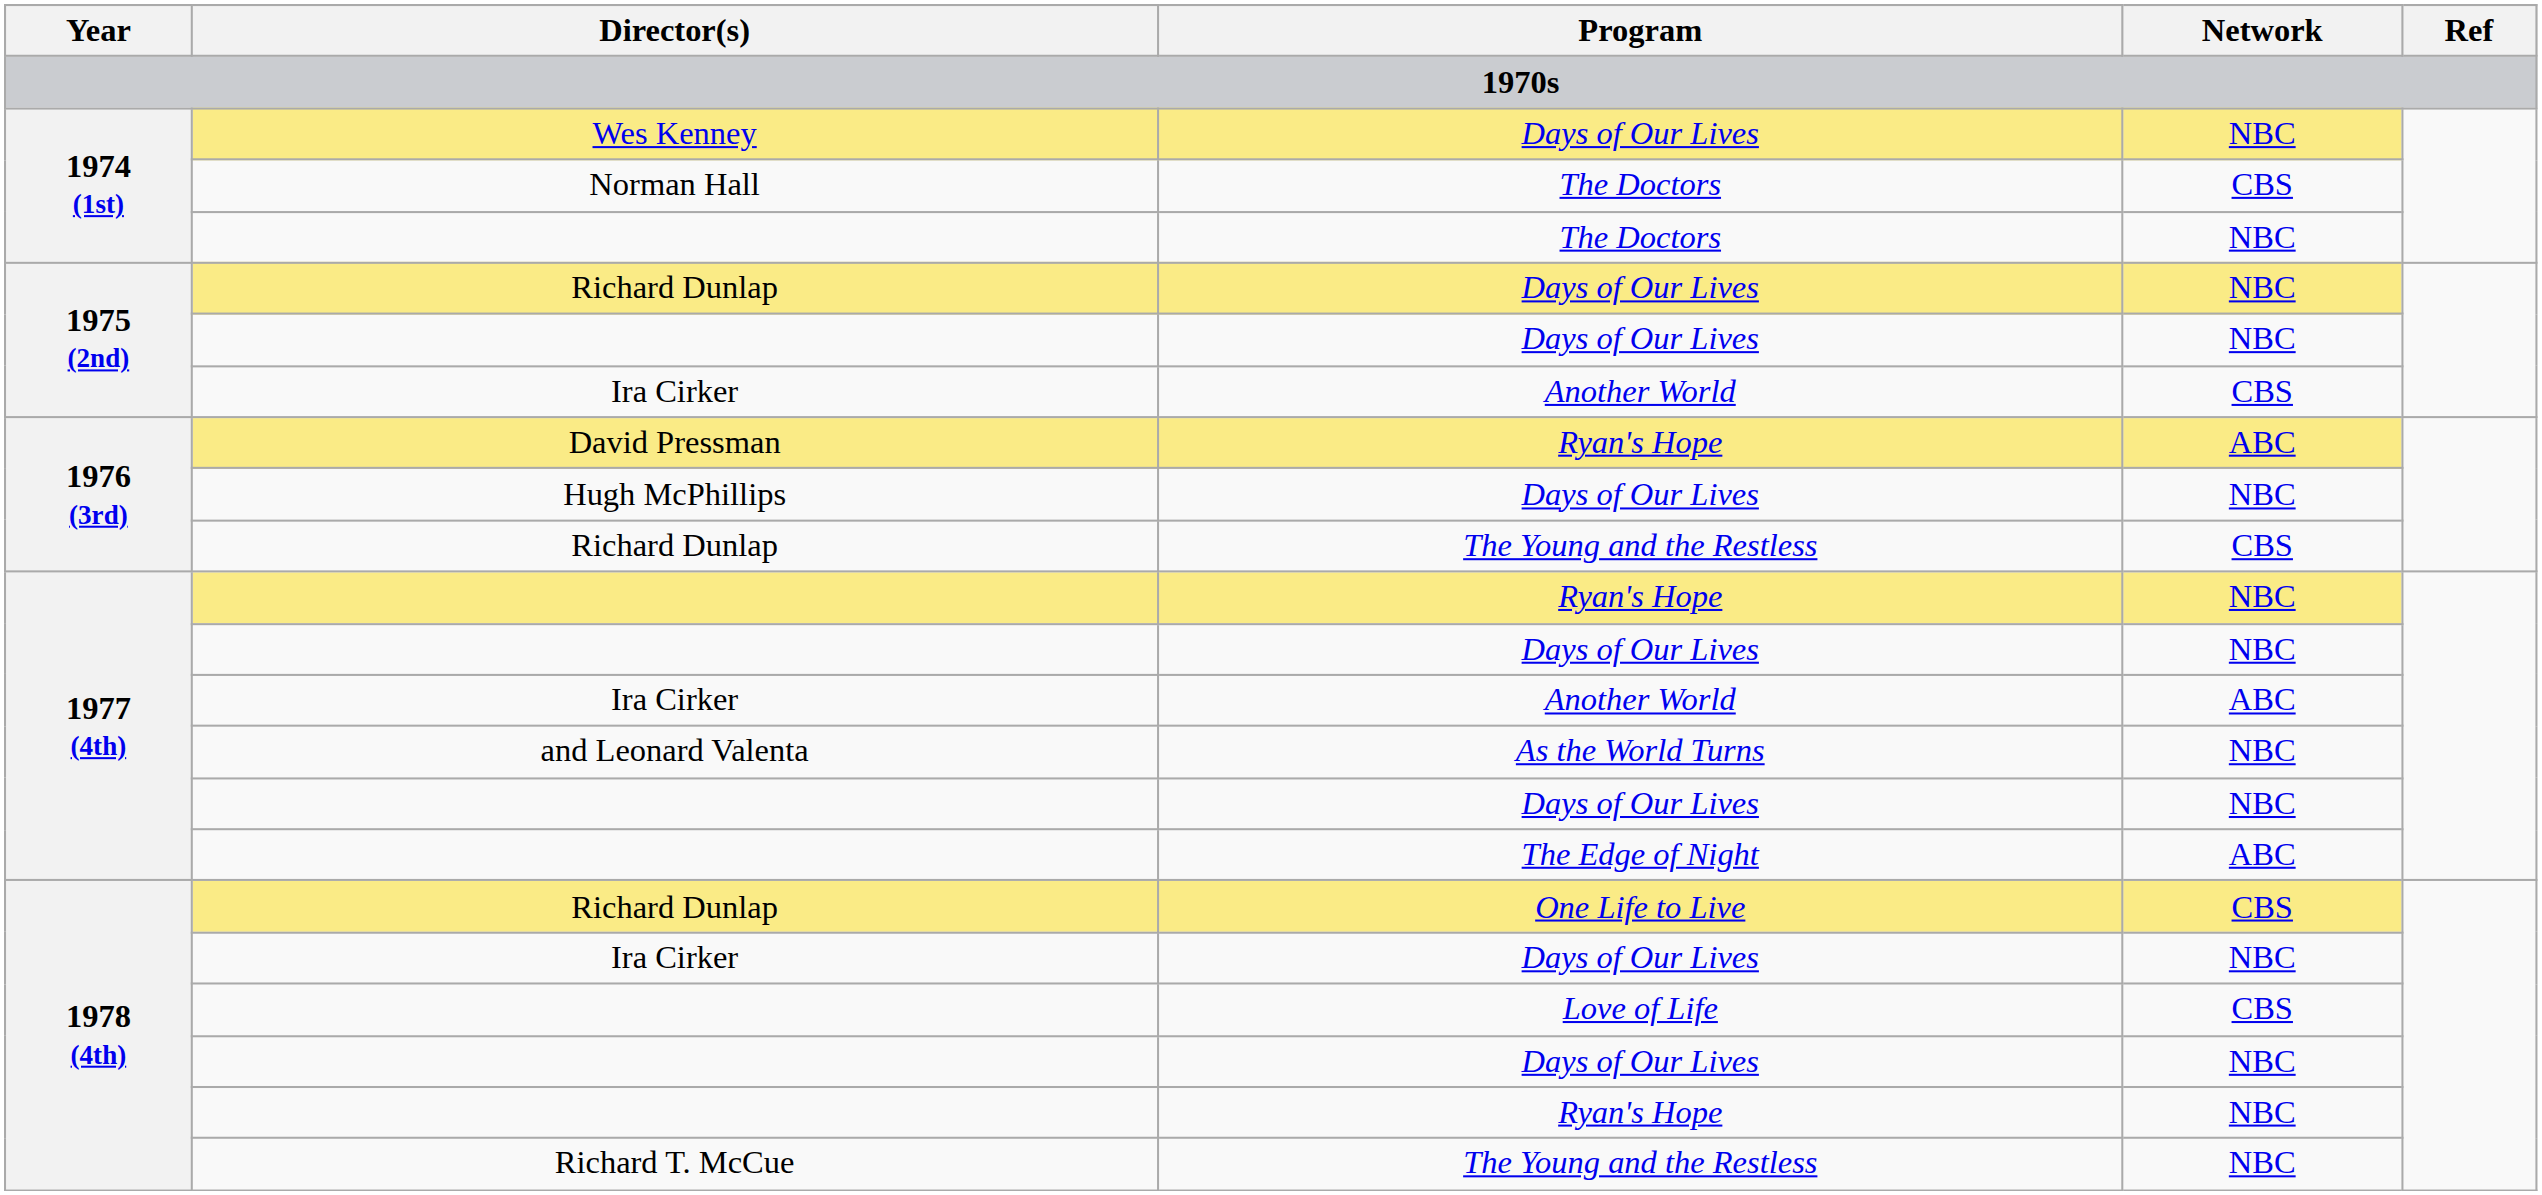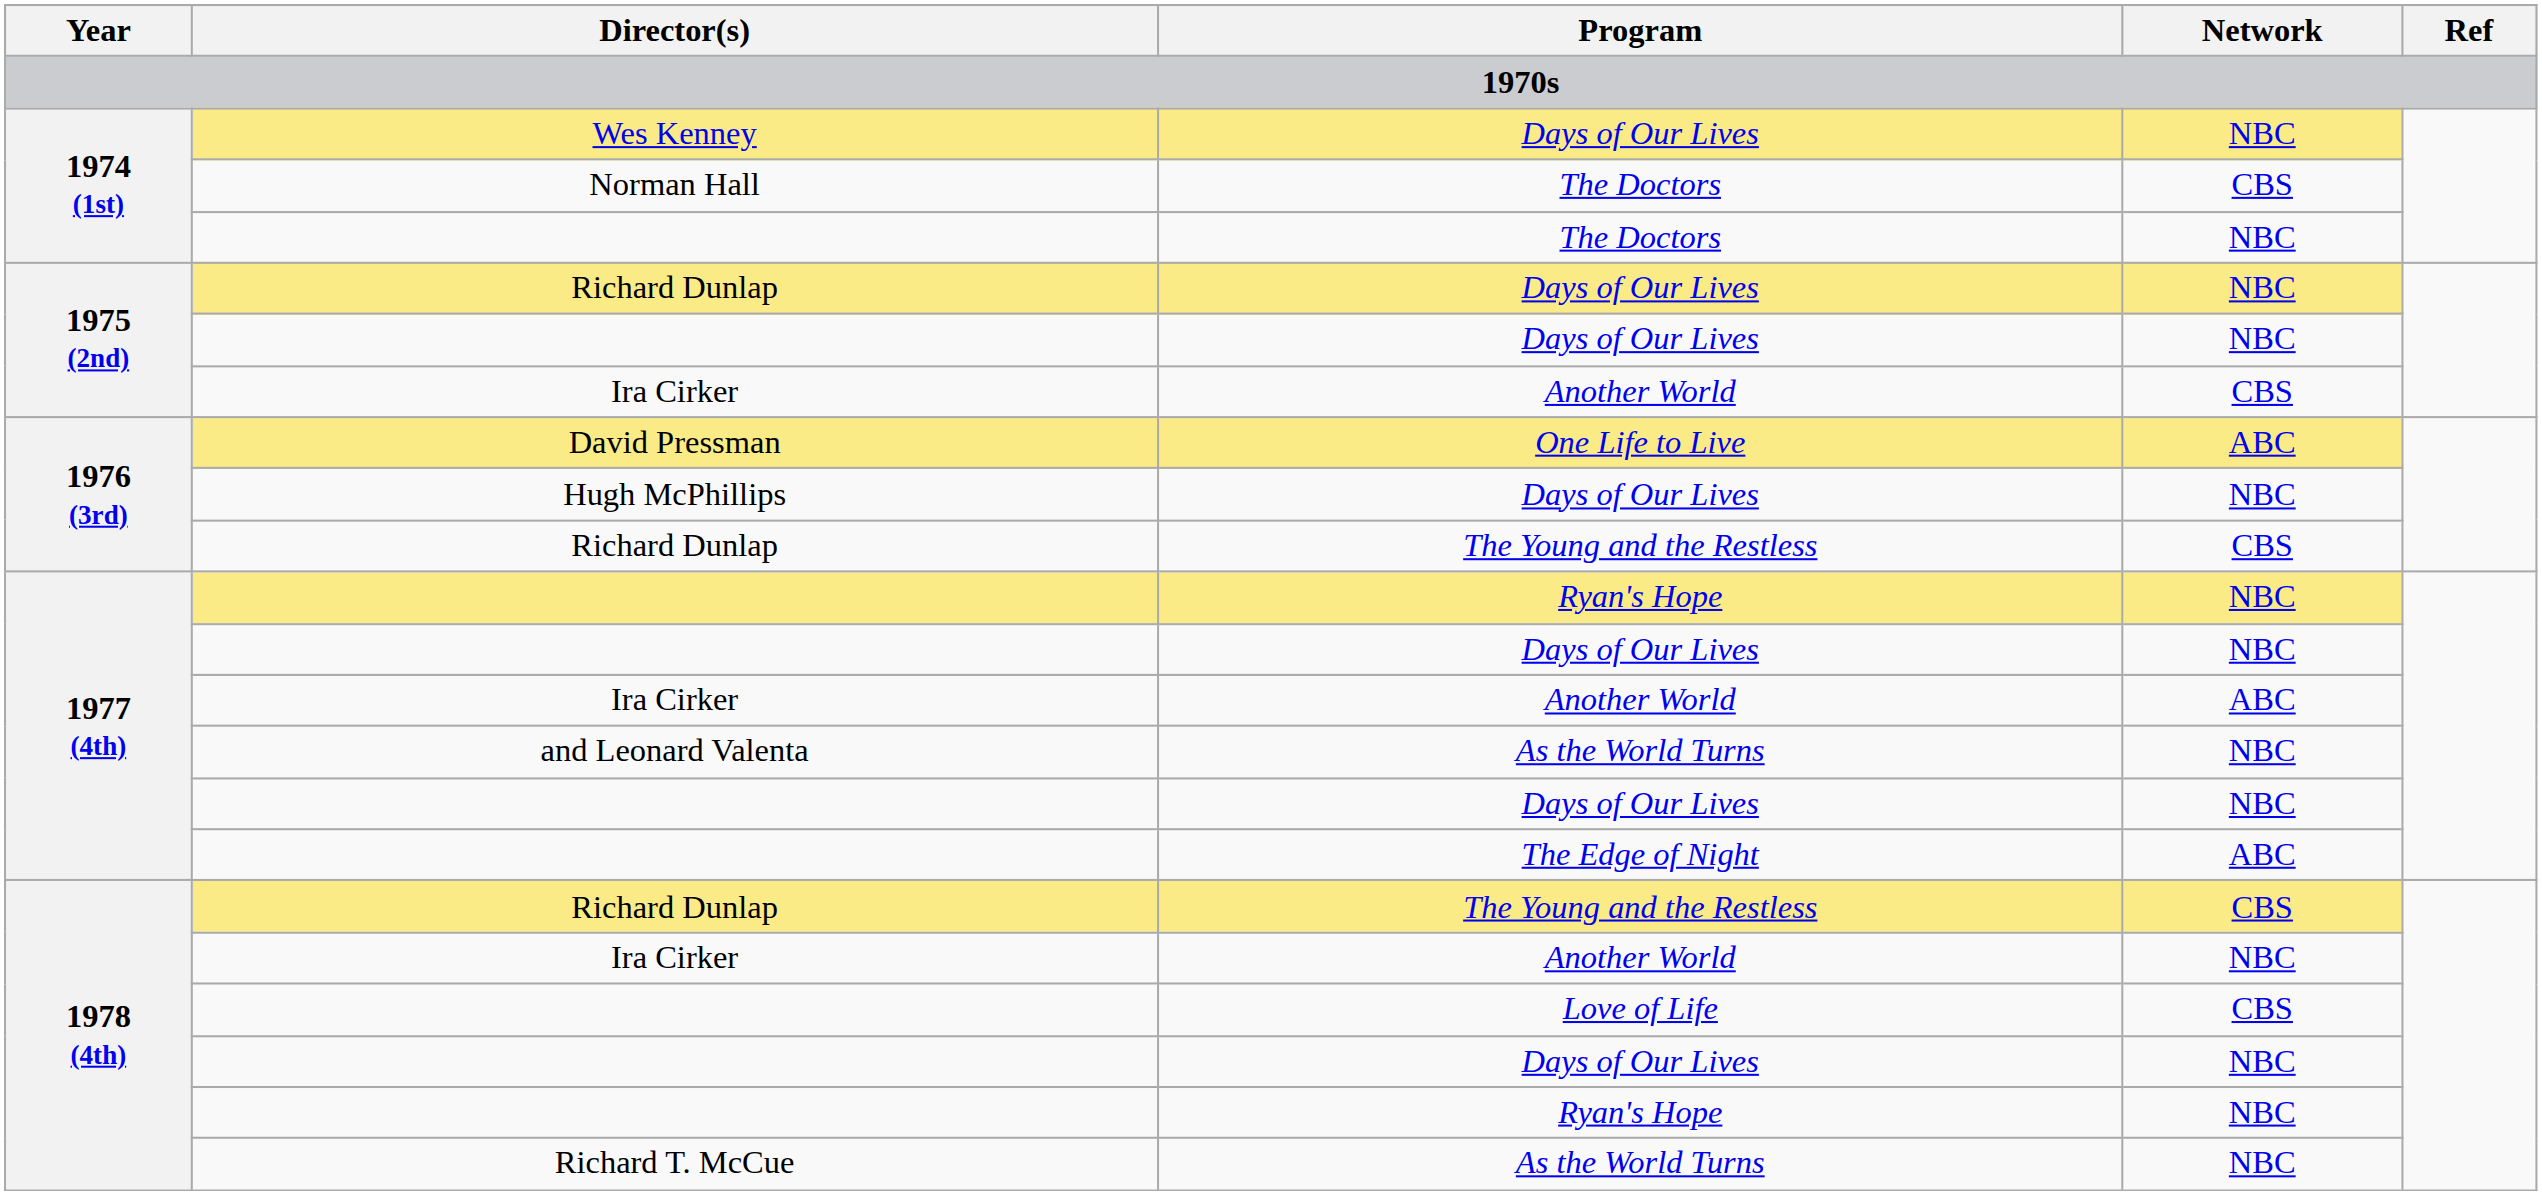David Pressman | Program: Ryan's Hope -> One Life to Live
1978 (4th) / Richard Dunlap | Program: One Life to Live -> The Young and the Restless
1978 (4th) / Ira Cirker | Program: Days of Our Lives -> Another World
Richard T. McCue | Program: The Young and the Restless -> As the World Turns
